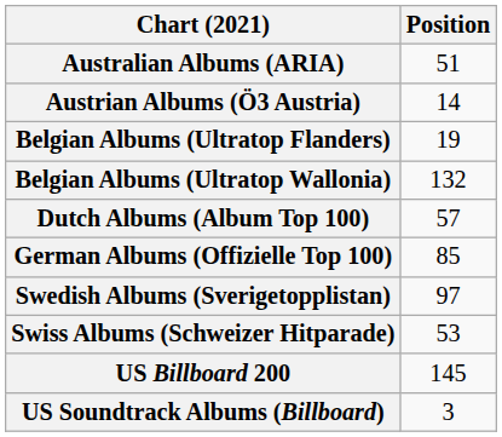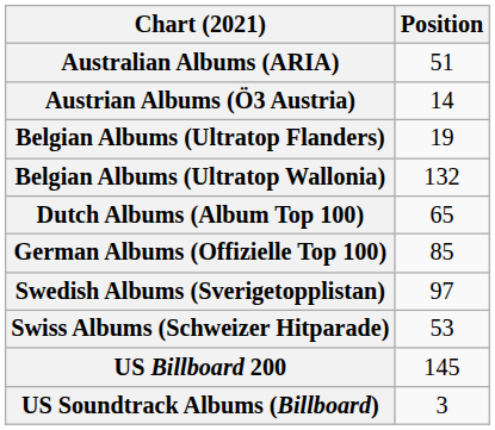Dutch Albums (Album Top 100) | Position: 57 -> 65
